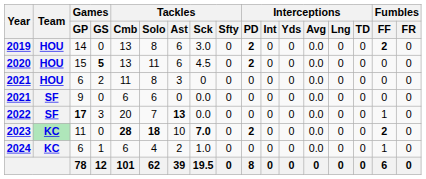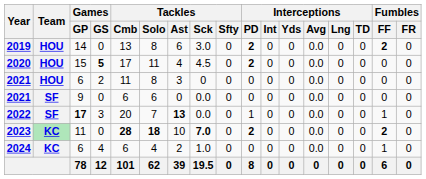2020 | Tackles / Cmb: 13 -> 17
2020 | Tackles / Ast: 6 -> 4
2022 | Interceptions / PD: 0 -> 1
2024 | Games / GS: 1 -> 4
